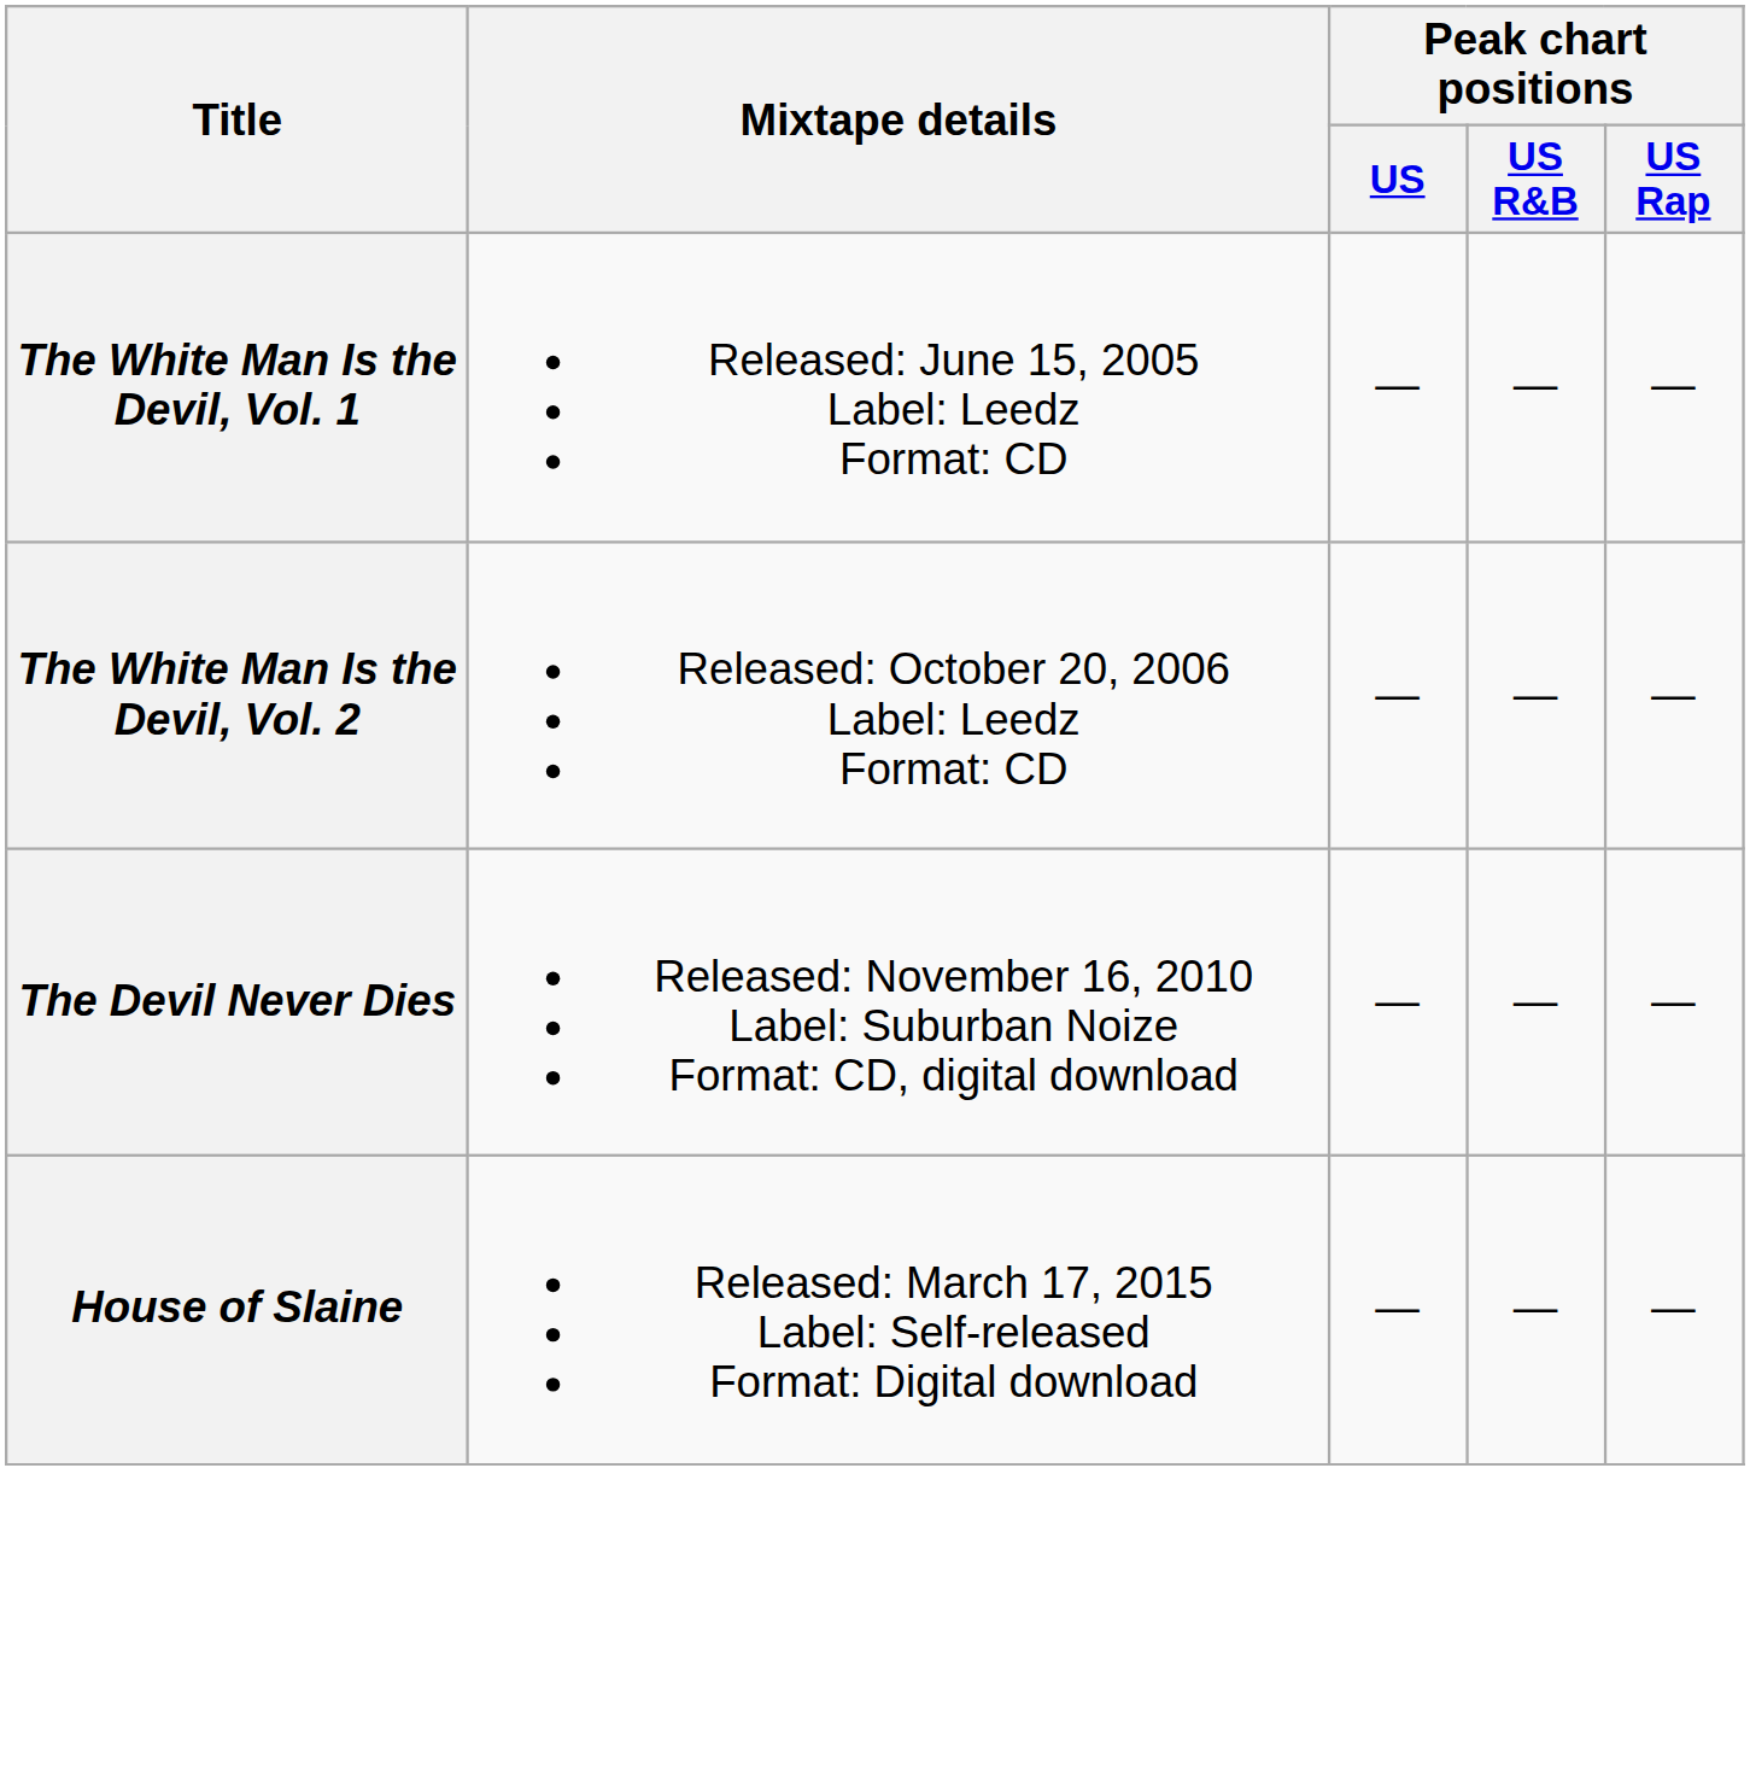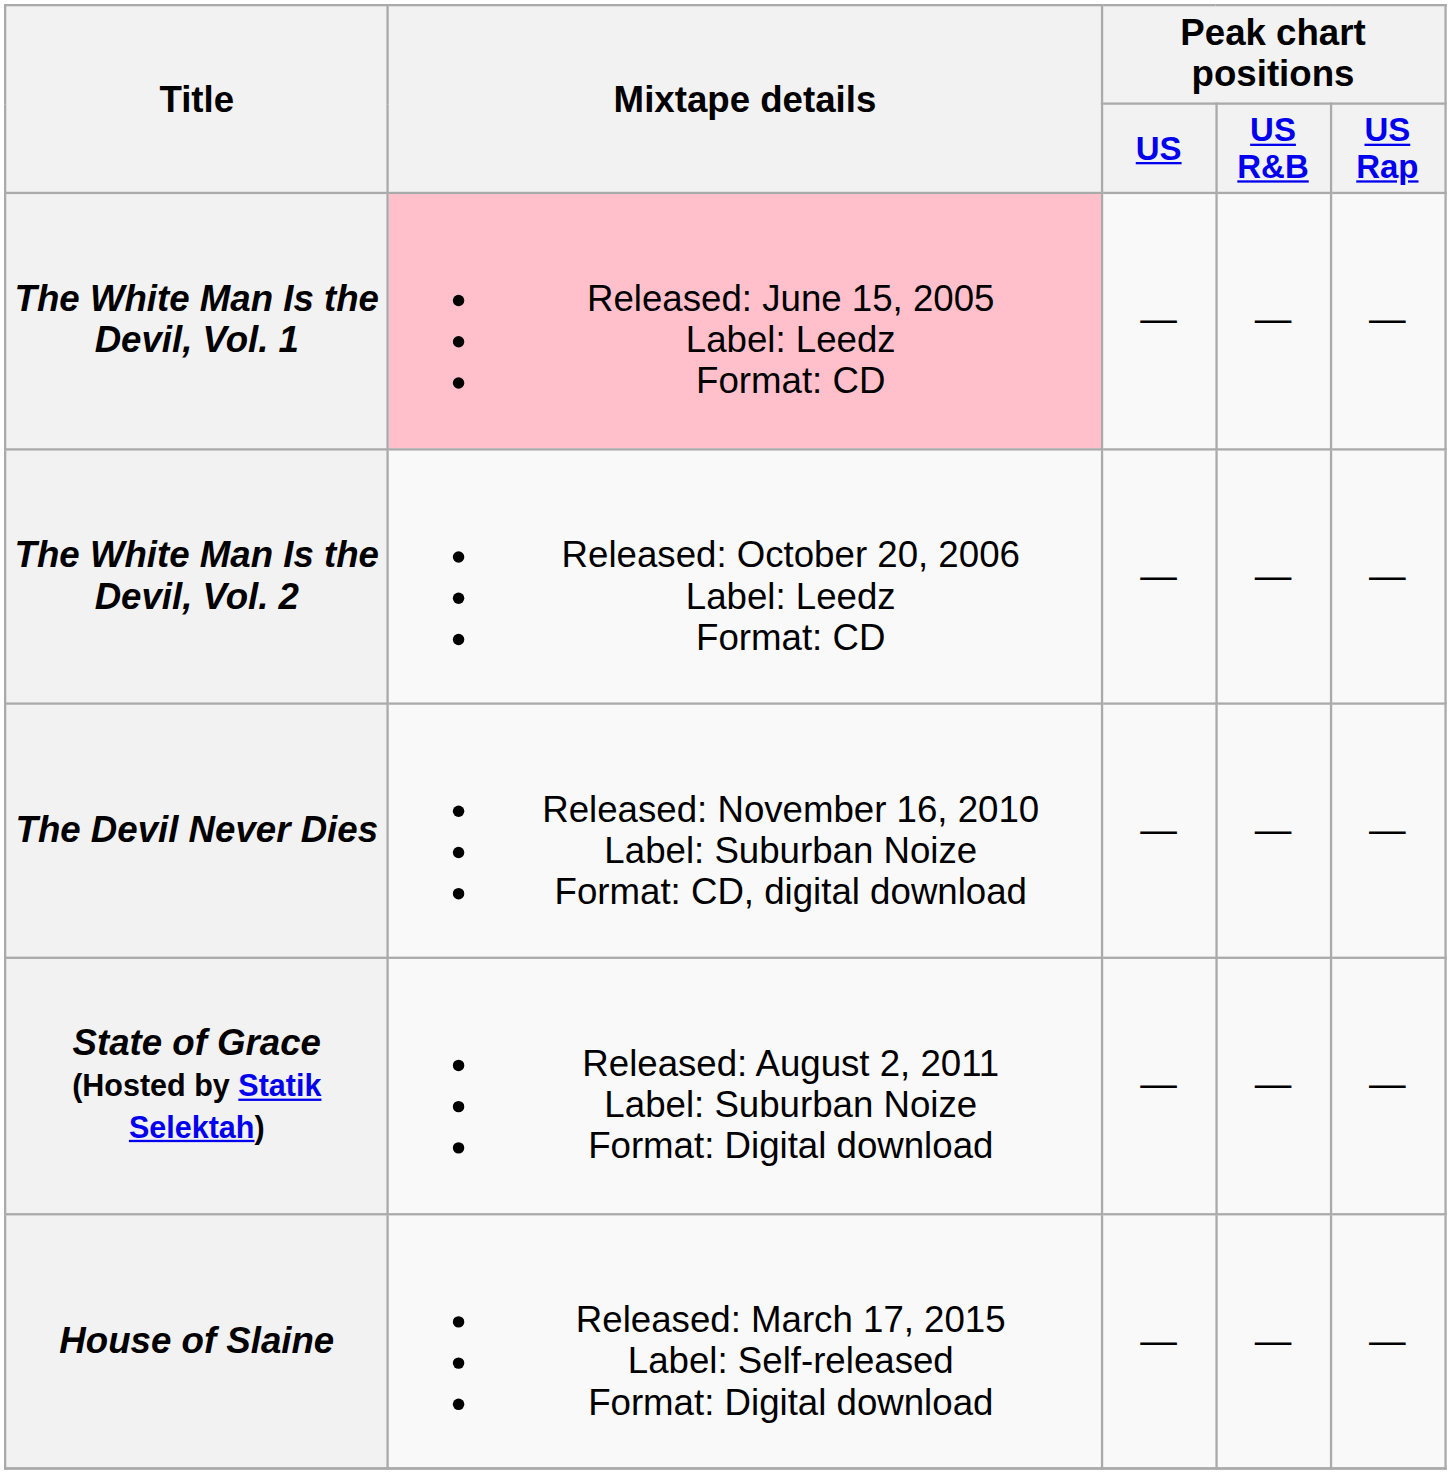The White Man Is the Devil, Vol. 1 | Mixtape details: no background -> pink background
+ row: State of Grace (Hosted by Statik Selektah) | Released: August 2, 2011 Label: Suburban Noize Format: Digital download | — | — | —
